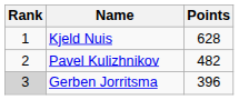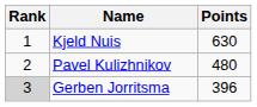Kjeld Nuis | Points: 628 -> 630
Pavel Kulizhnikov | Points: 482 -> 480
